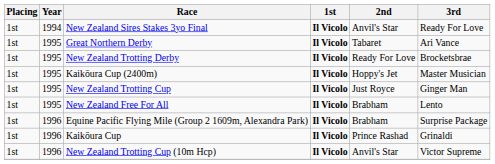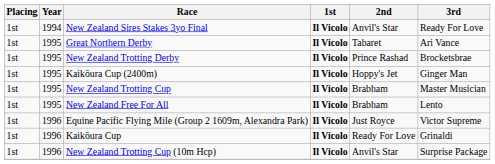New Zealand Trotting Derby | 2nd: Ready For Love -> Prince Rashad
Kaikōura Cup (2400m) | 3rd: Master Musician -> Ginger Man
New Zealand Trotting Cup | 2nd: Just Royce -> Brabham
New Zealand Trotting Cup | 3rd: Ginger Man -> Master Musician
Equine Pacific Flying Mile (Group 2 1609m, Alexandra Park) | 2nd: Brabham -> Just Royce
Equine Pacific Flying Mile (Group 2 1609m, Alexandra Park) | 3rd: Surprise Package -> Victor Supreme
Kaikōura Cup | 2nd: Prince Rashad -> Ready For Love
New Zealand Trotting Cup (10m Hcp) | 3rd: Victor Supreme -> Surprise Package
